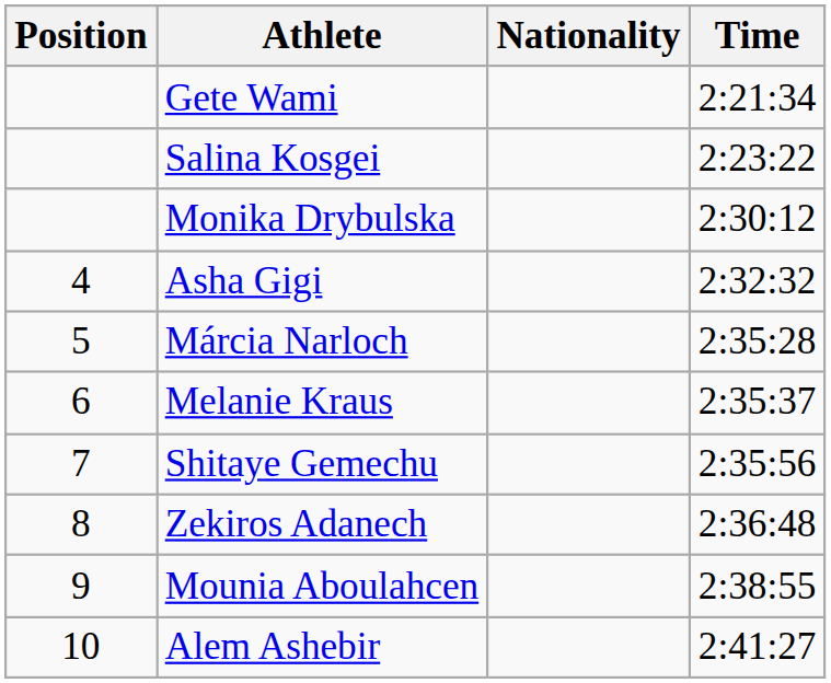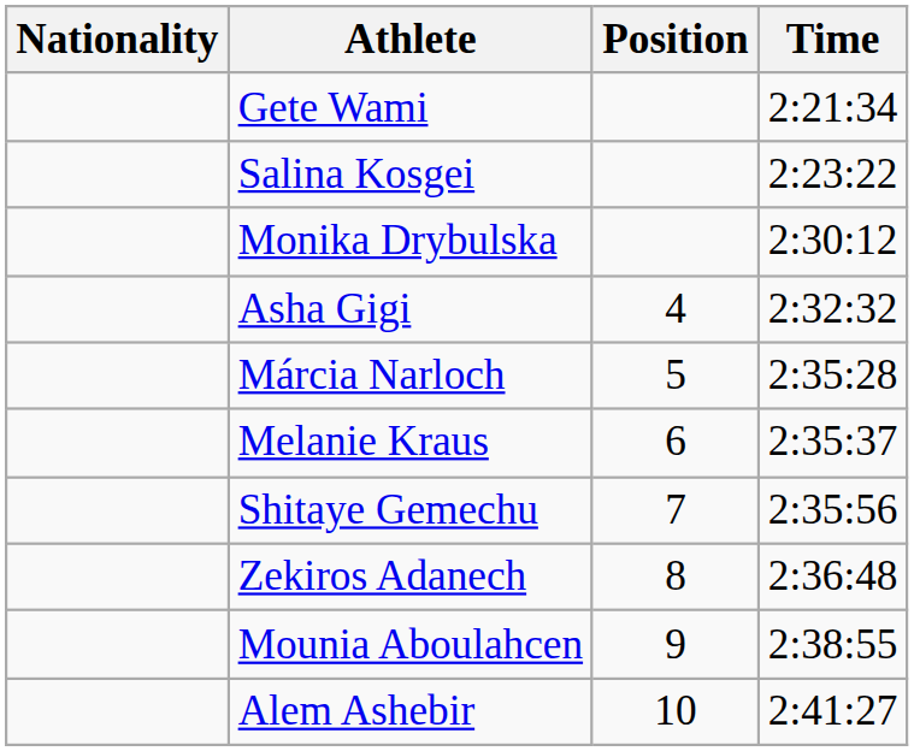columns swapped: Position <-> Nationality
